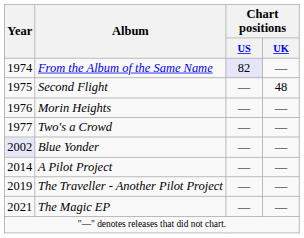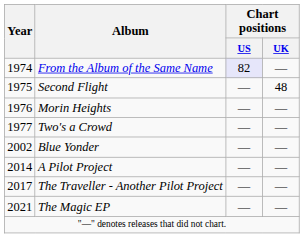Blue Yonder | Year: lavender background -> no background
The Traveller - Another Pilot Project | Year: 2019 -> 2017
